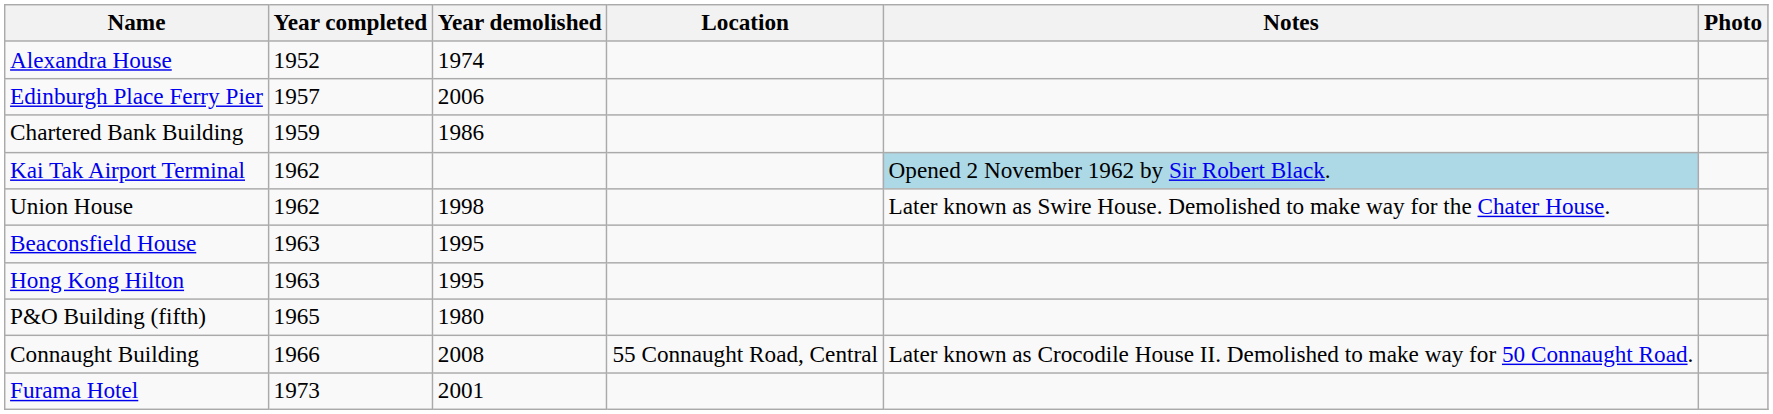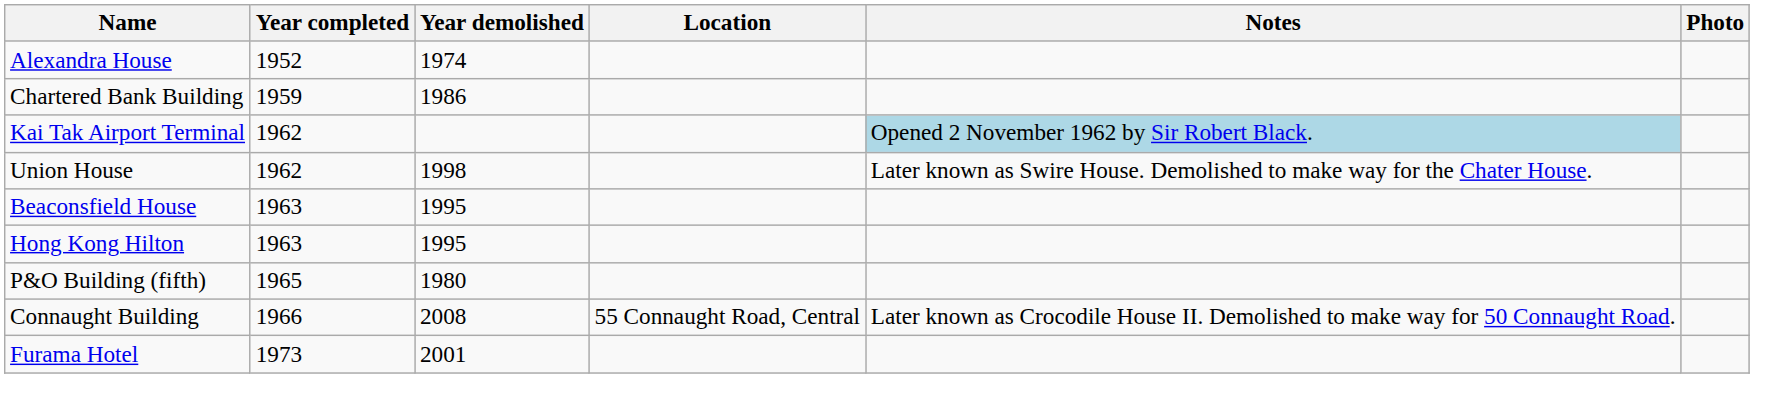- row: Edinburgh Place Ferry Pier | 1957 | 2006
